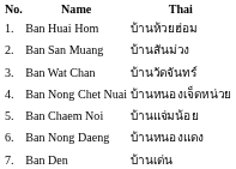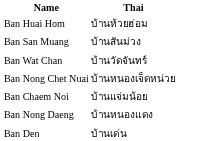- column: No. | 1. | 2. | 3. | 4. | 5. | 6. | 7.
